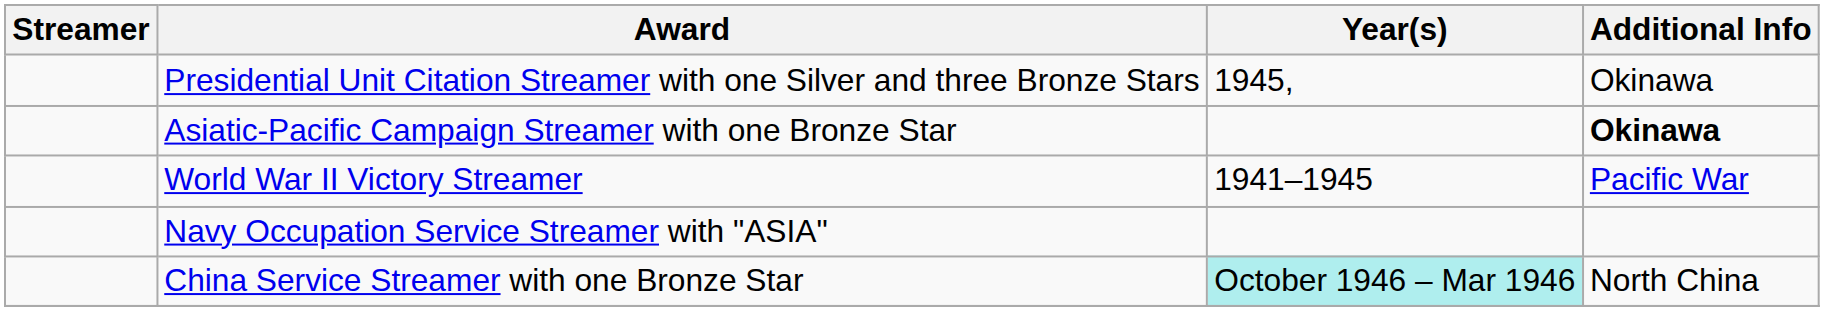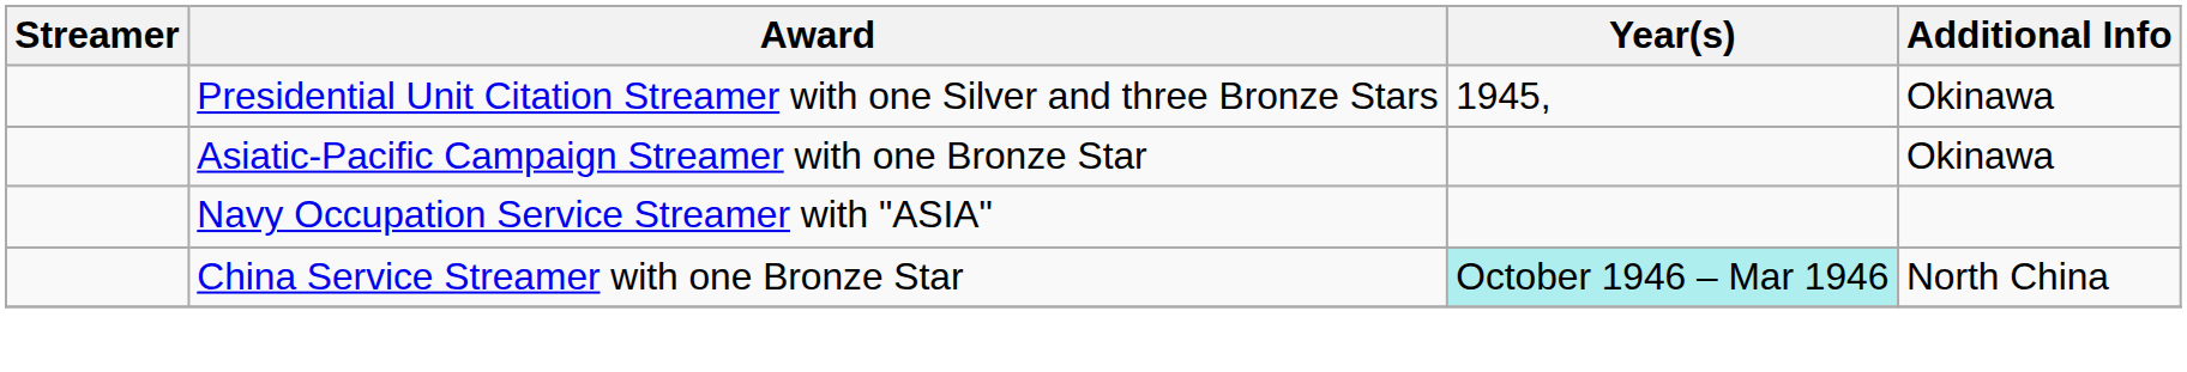Asiatic-Pacific Campaign Streamer with one Bronze Star | Additional Info: bold -> normal
- row: World War II Victory Streamer | 1941–1945 | Pacific War
